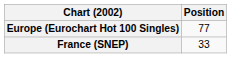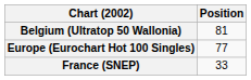+ row: Belgium (Ultratop 50 Wallonia) | 81
